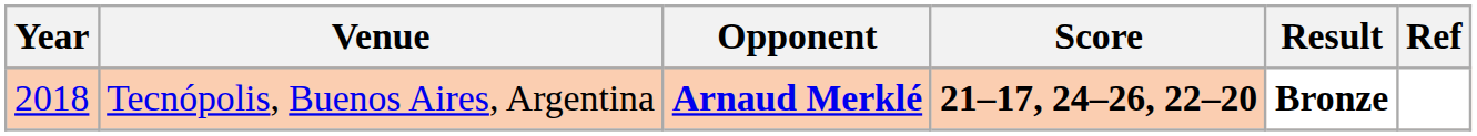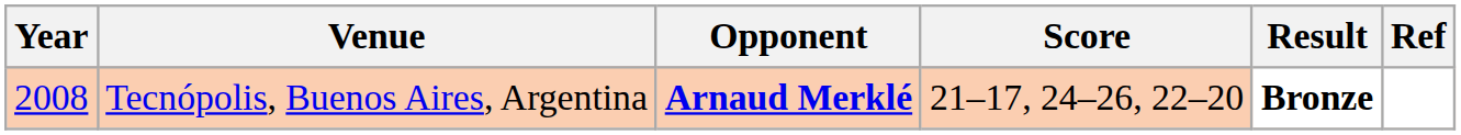Tecnópolis, Buenos Aires, Argentina | Year: 2018 -> 2008
Tecnópolis, Buenos Aires, Argentina | Score: bold -> normal
